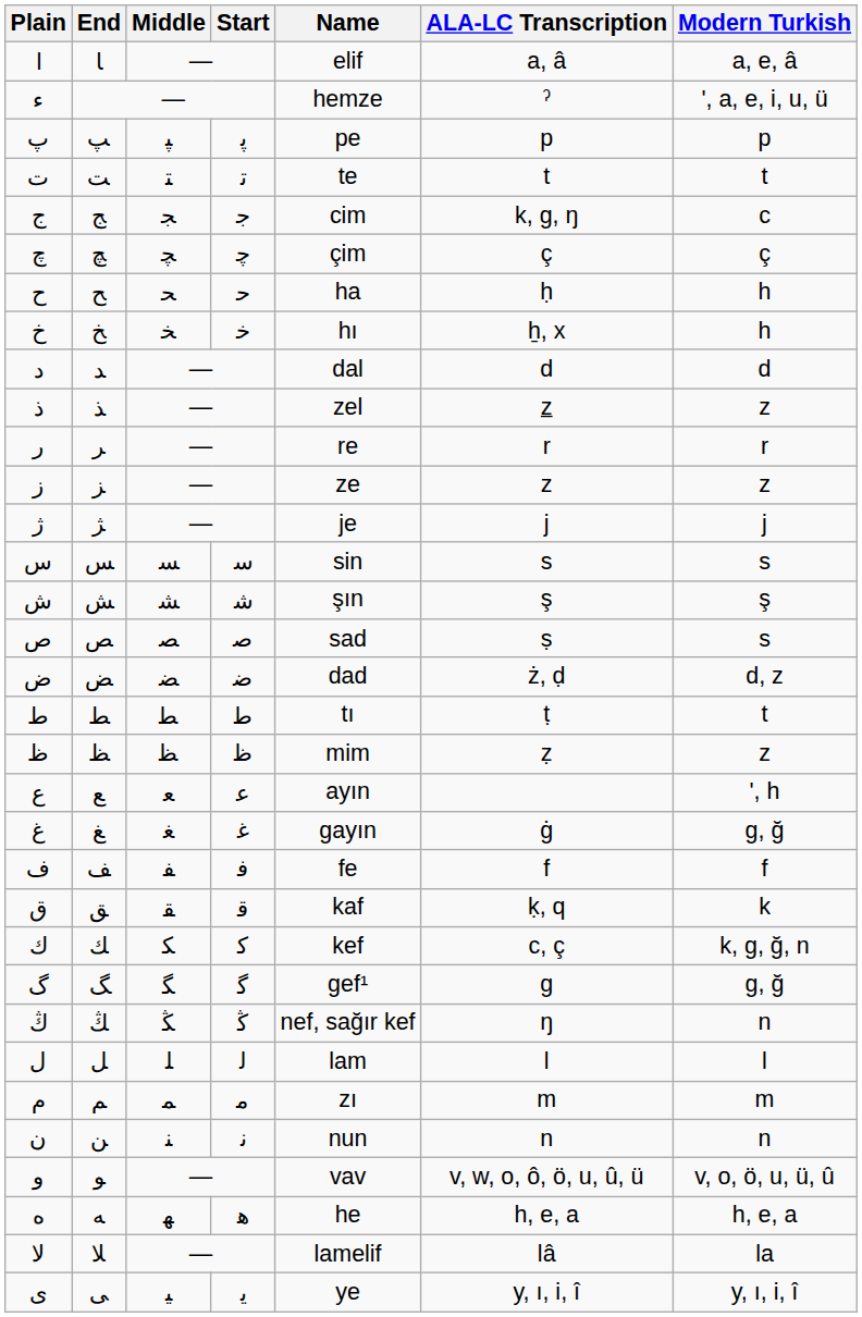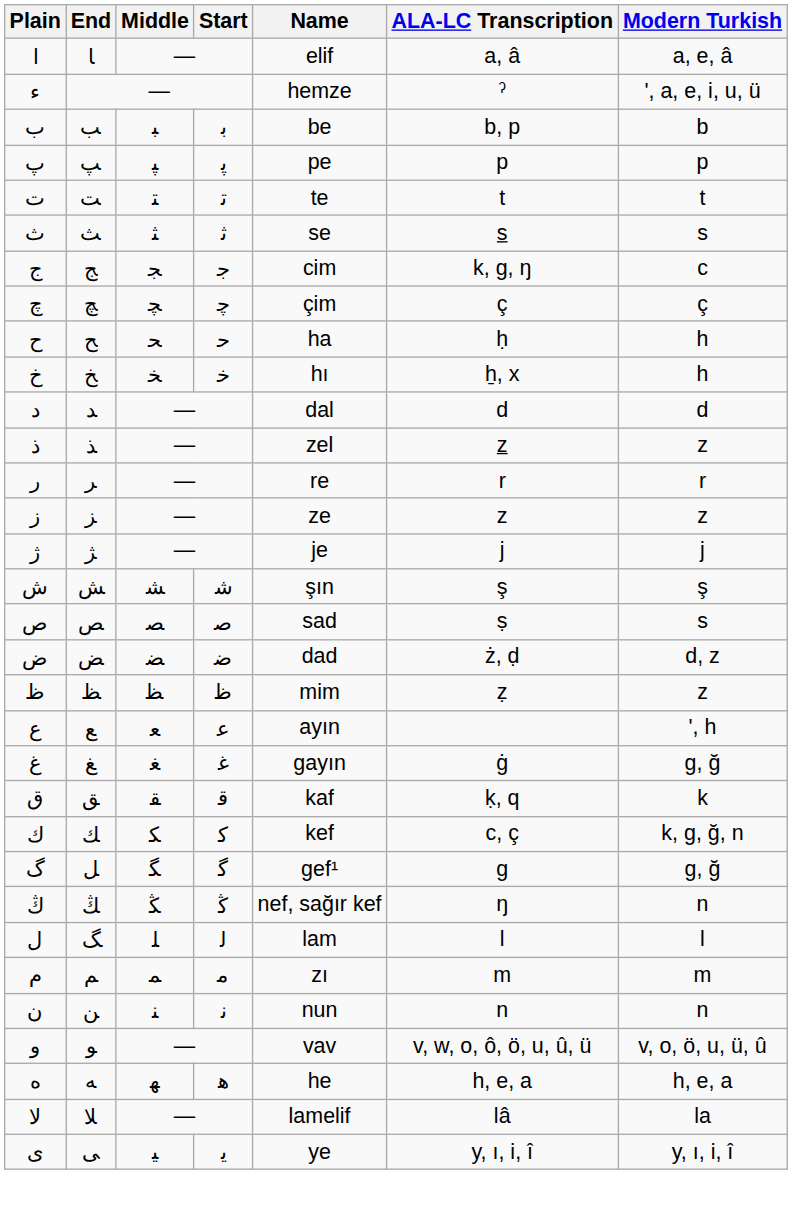+ row: ﺏ | ﺐ | ﺒ | ﺑ | be | b, p | b
+ row: ﺙ | ﺚ | ﺜ | ﺛ | se | s | s
- row: ﺱ | ﺲ | ﺴ | ﺳ | sin | s | s
- row: ﻁ | ﻂ | ﻄ | ﻃ | tı | ṭ | t
- row: ﻑ | ﻒ | ﻔ | ﻓ | fe | f | f
ﮒ | End: ﮓ -> ﻞ
ﻝ | End: ﻞ -> ﮓ
